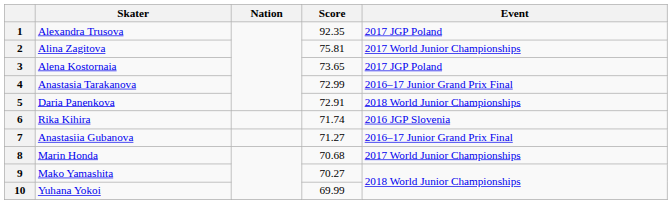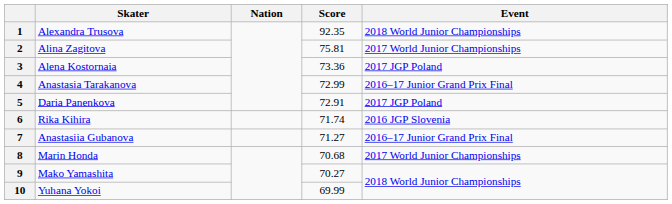1 | Event: 2017 JGP Poland -> 2018 World Junior Championships
3 | Score: 73.65 -> 73.36
5 | Event: 2018 World Junior Championships -> 2017 JGP Poland
